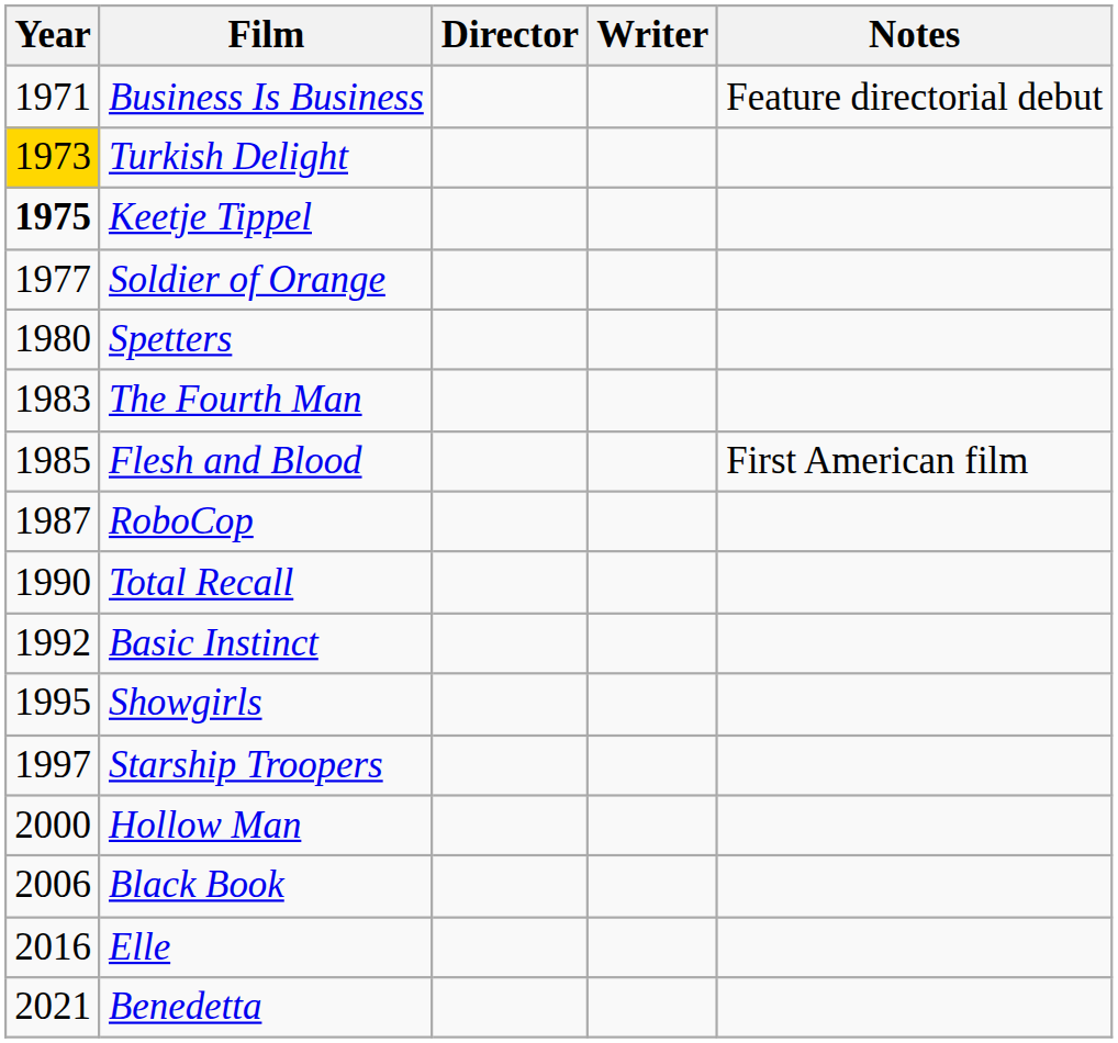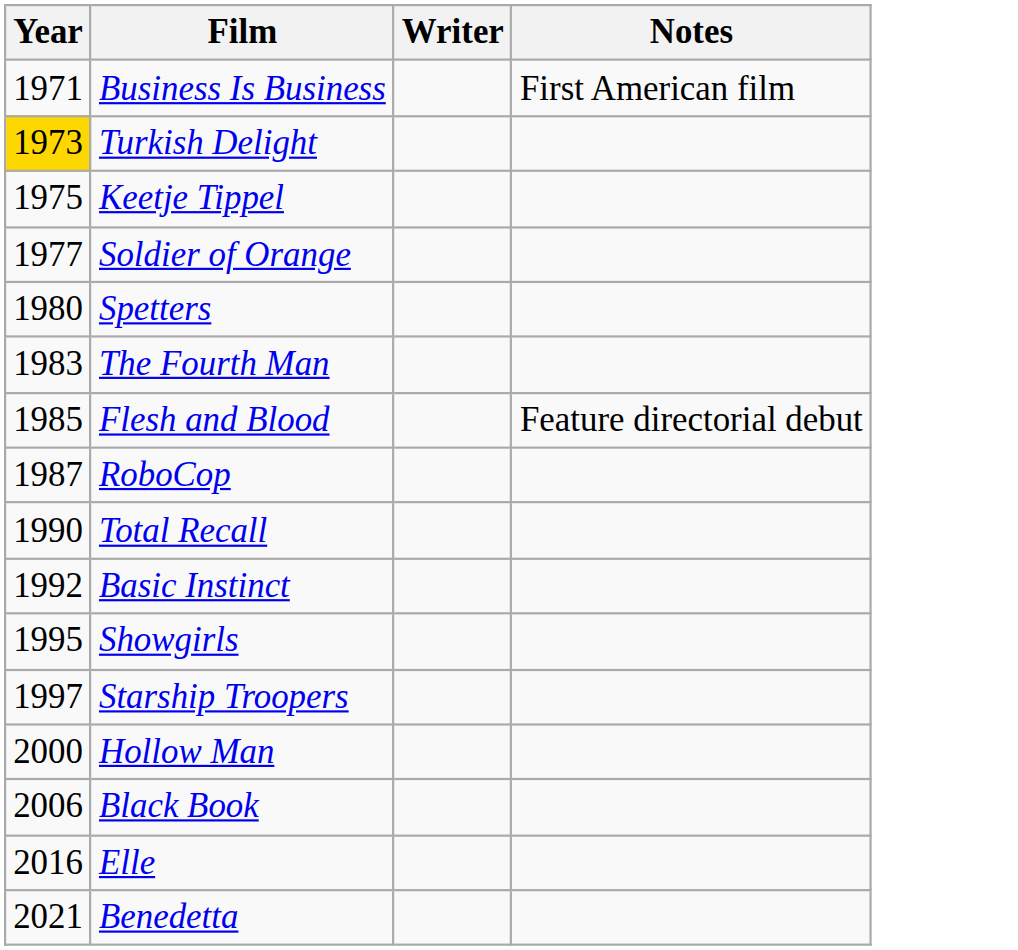- column: Director
Business Is Business | Notes: Feature directorial debut -> First American film
Keetje Tippel | Year: bold -> normal
Flesh and Blood | Notes: First American film -> Feature directorial debut
